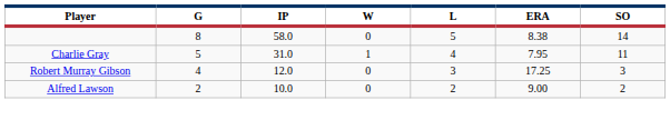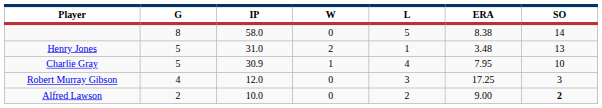+ row: Henry Jones | 5 | 31.0 | 2 | 1 | 3.48 | 13
Charlie Gray | IP: 31.0 -> 30.9
Charlie Gray | SO: 11 -> 10
Alfred Lawson | SO: normal -> bold
